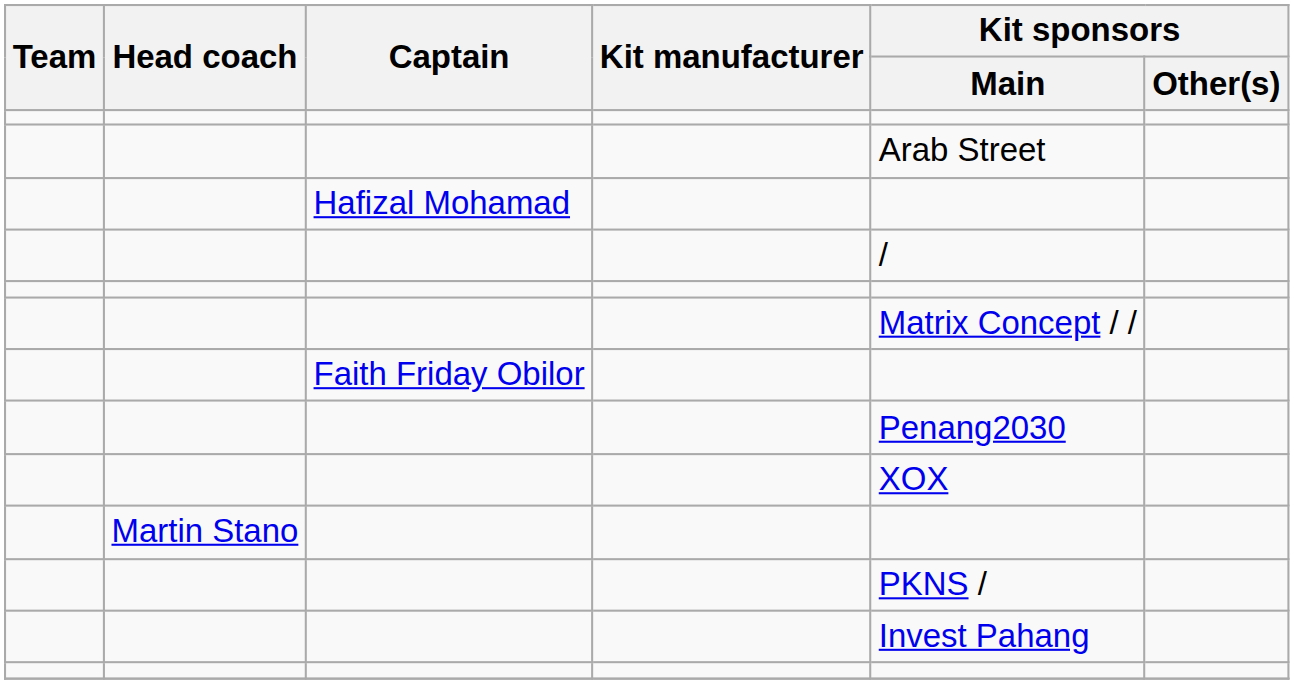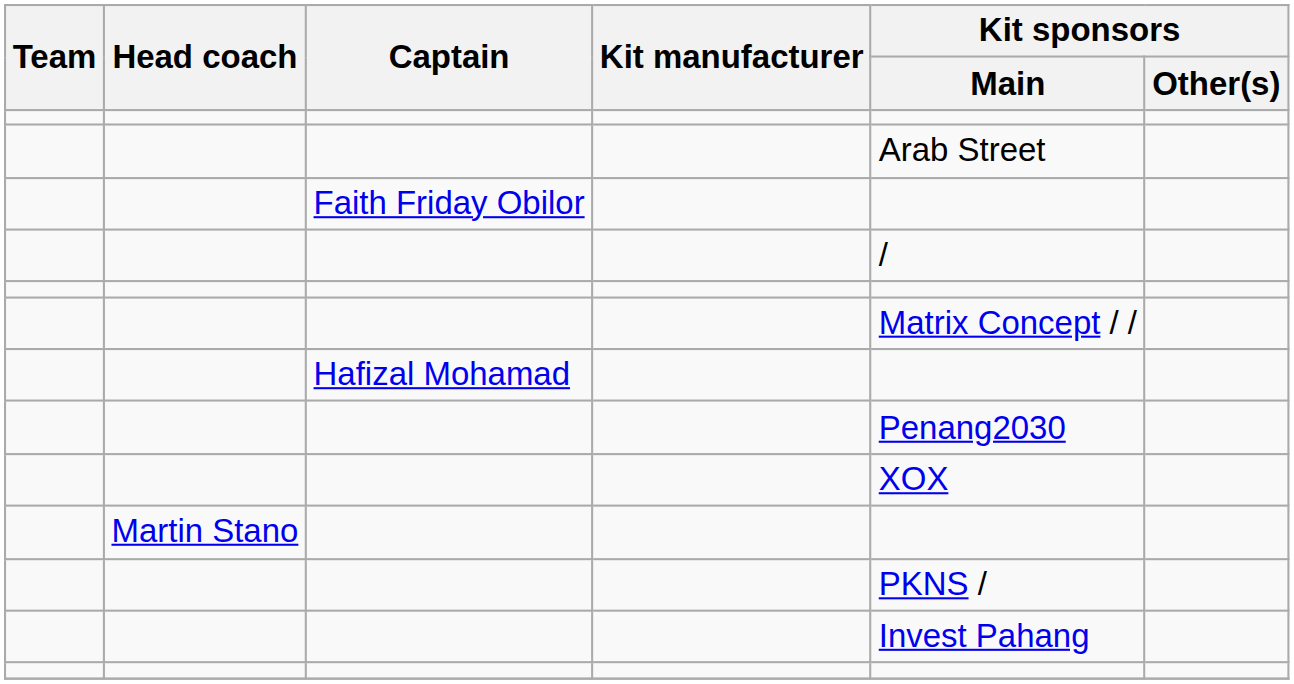rows swapped: Hafizal Mohamad <-> Faith Friday Obilor
